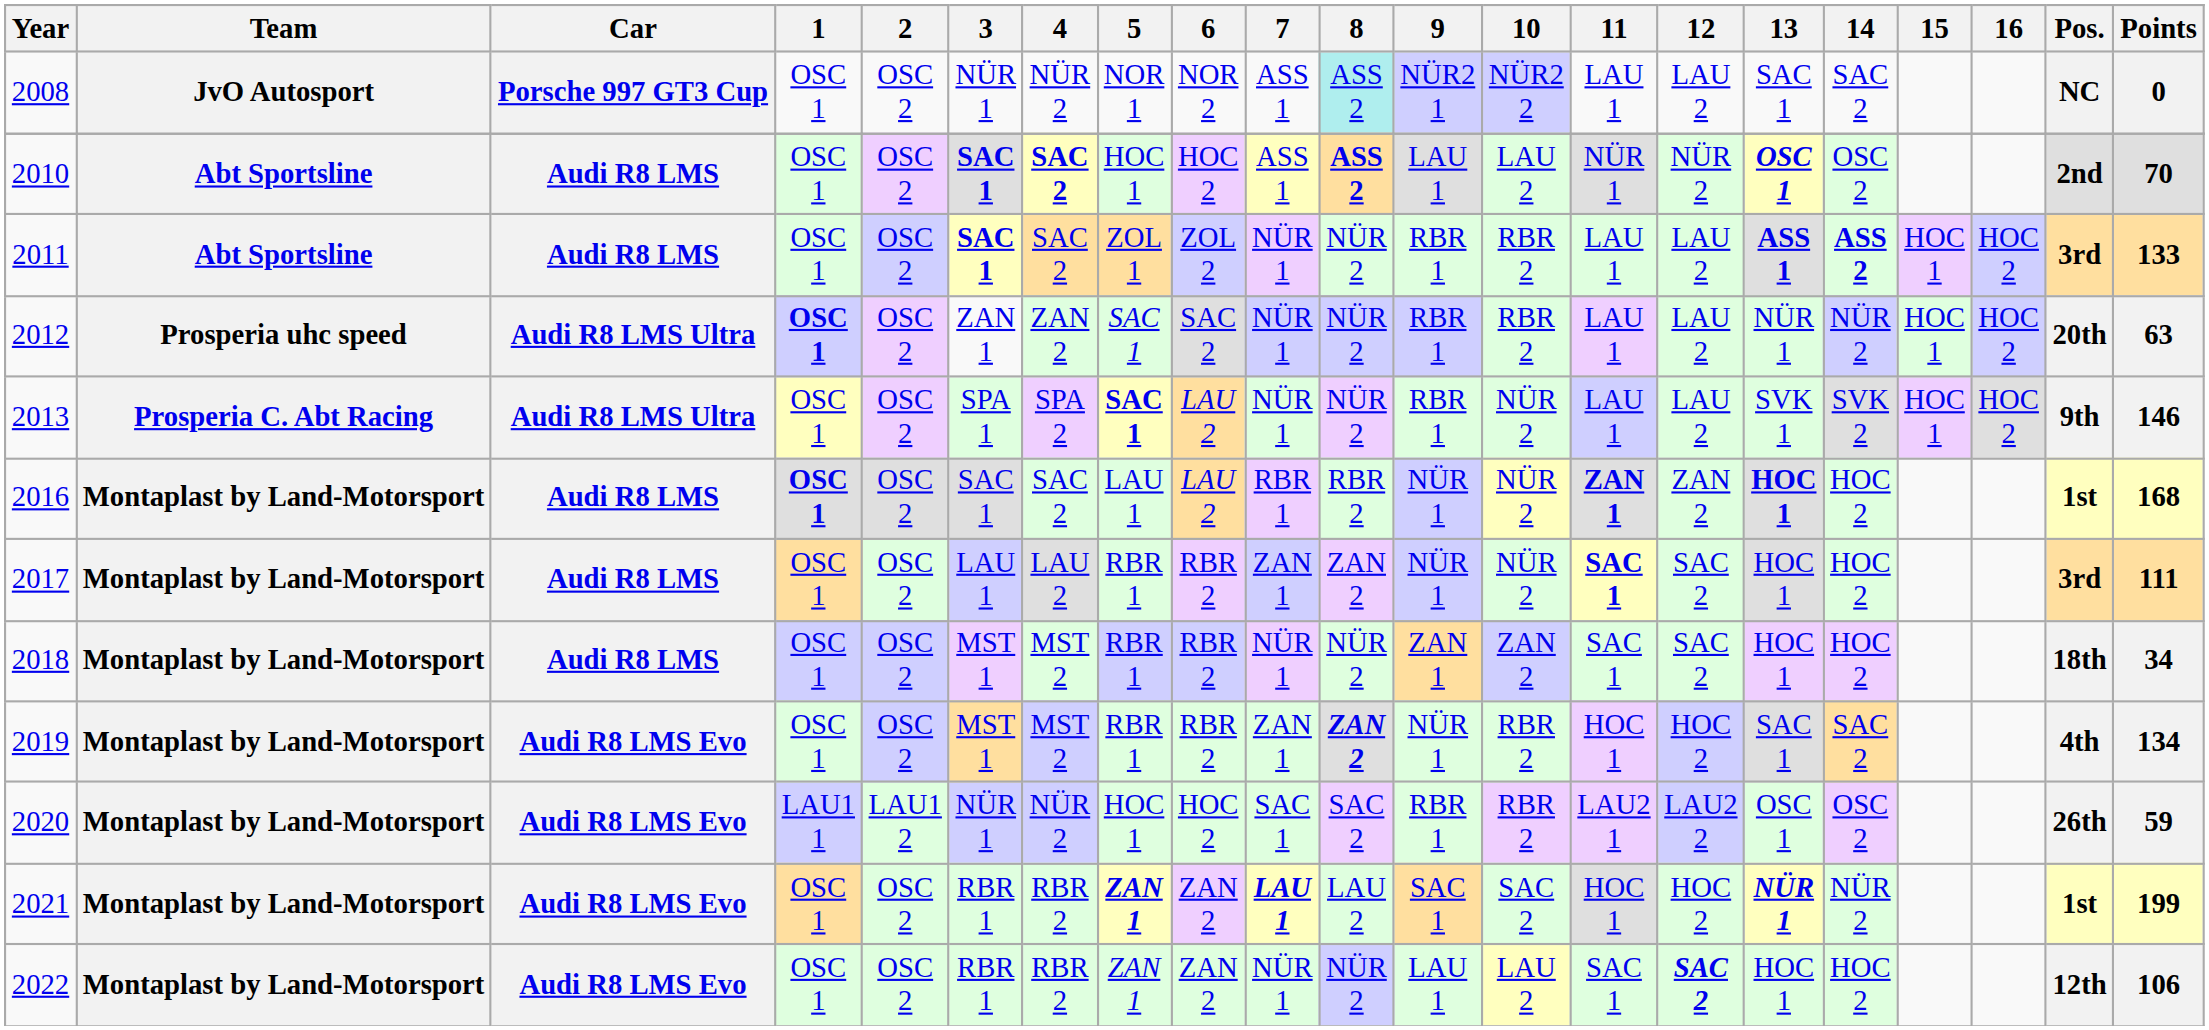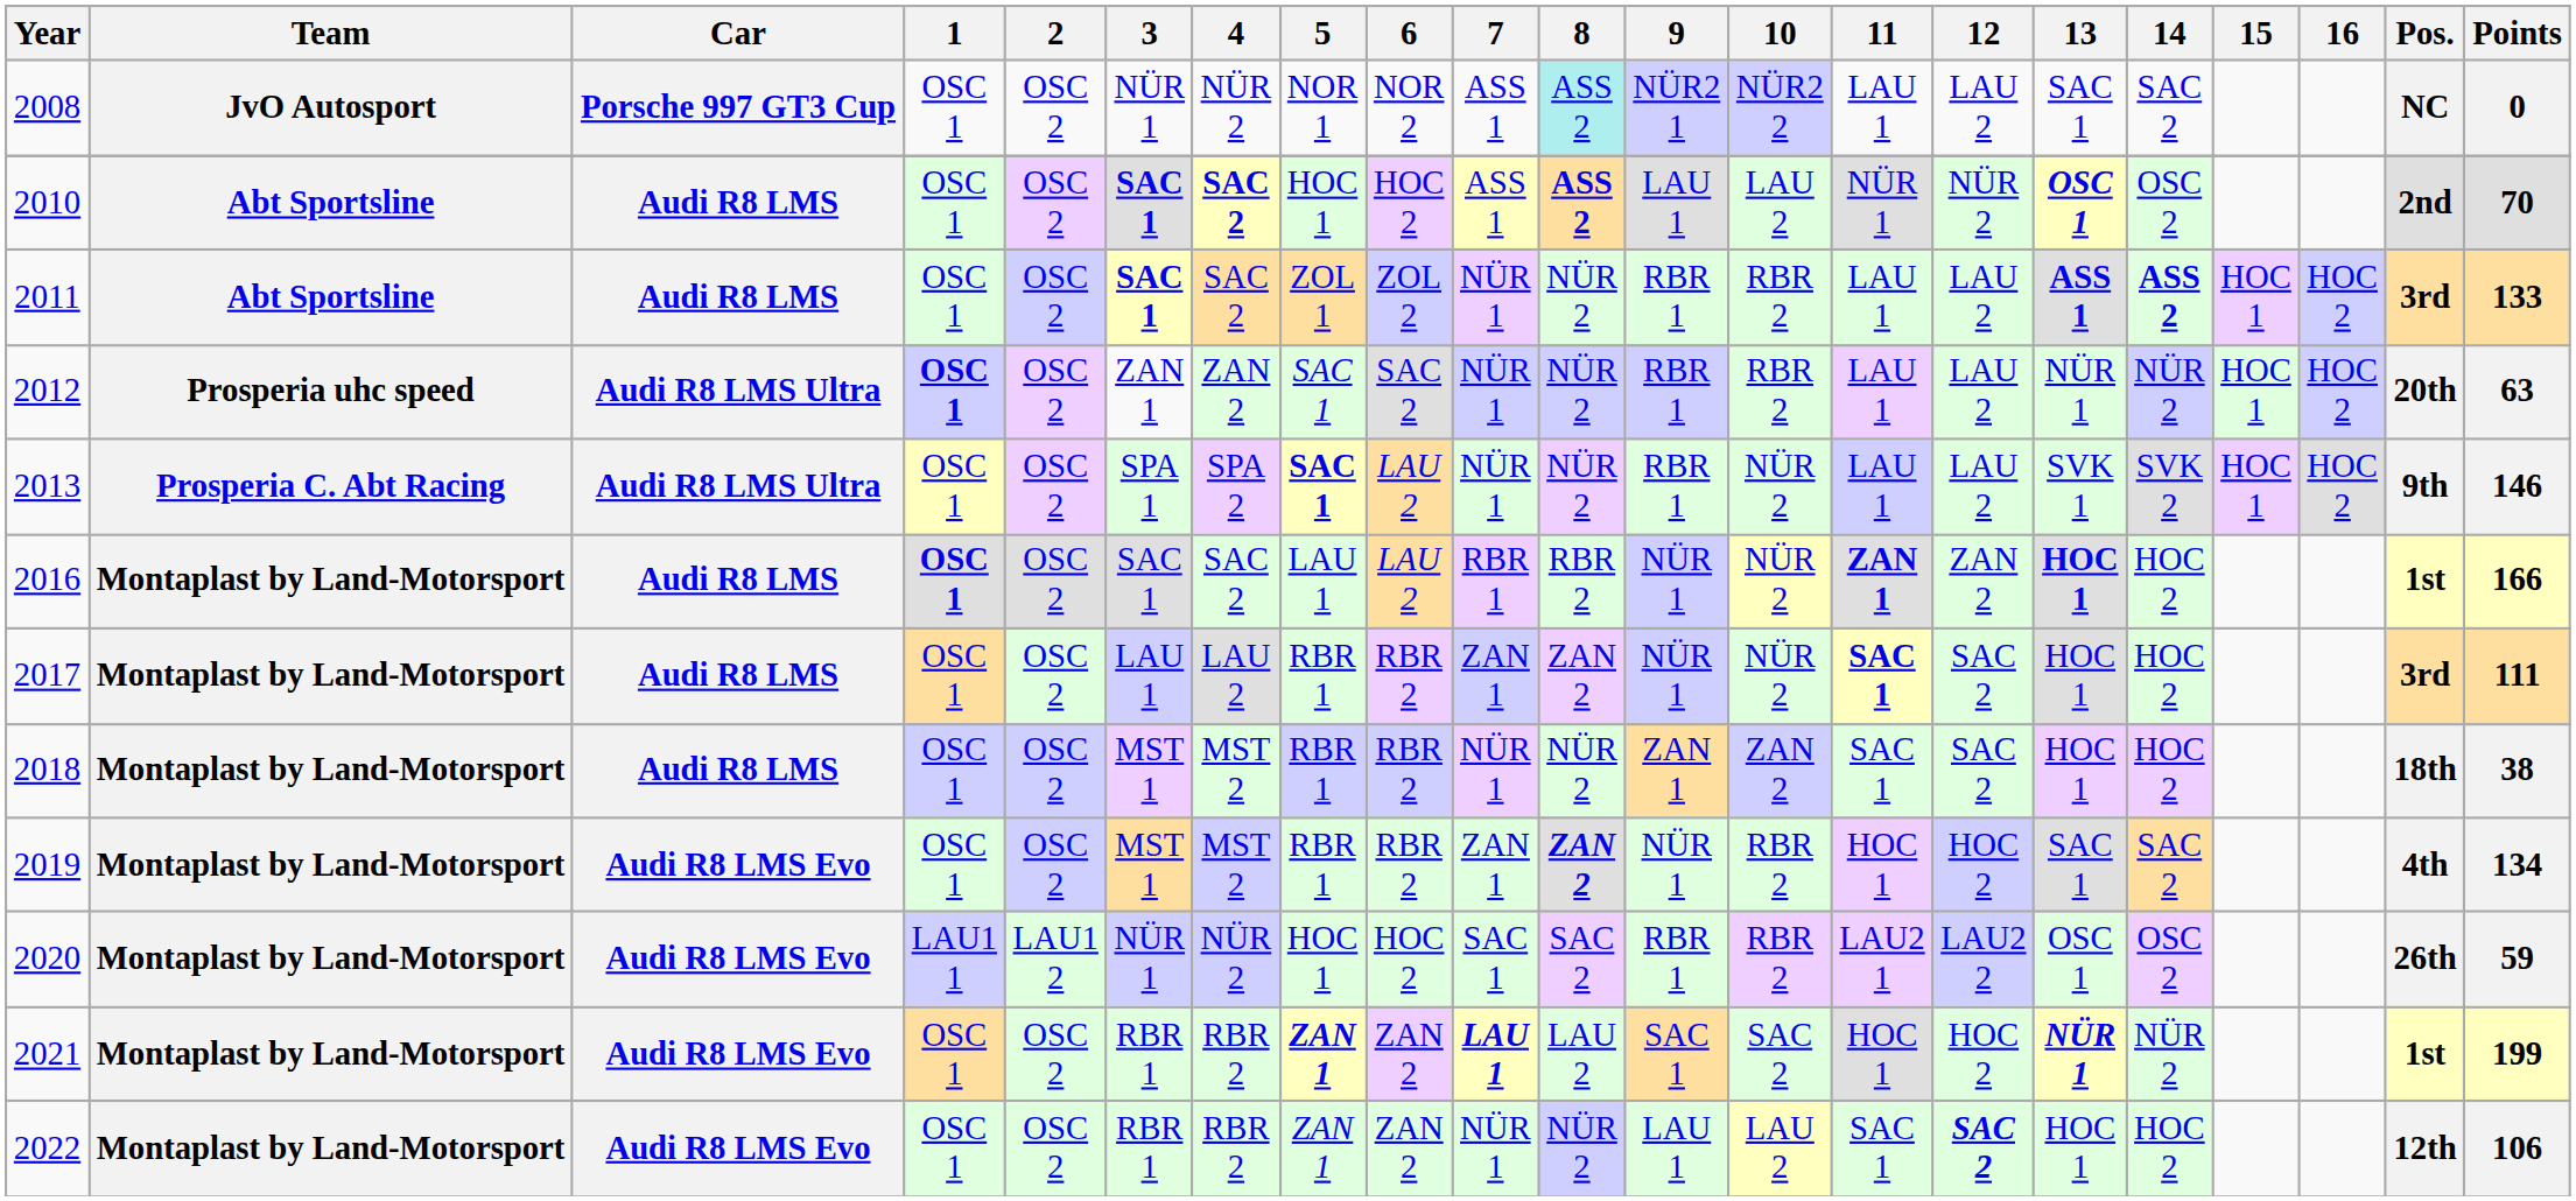2016 | Points: 168 -> 166
2018 | Points: 34 -> 38
